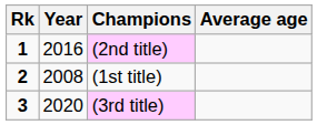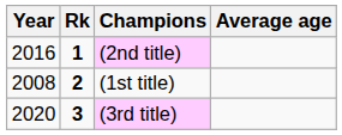columns swapped: Rk <-> Year
